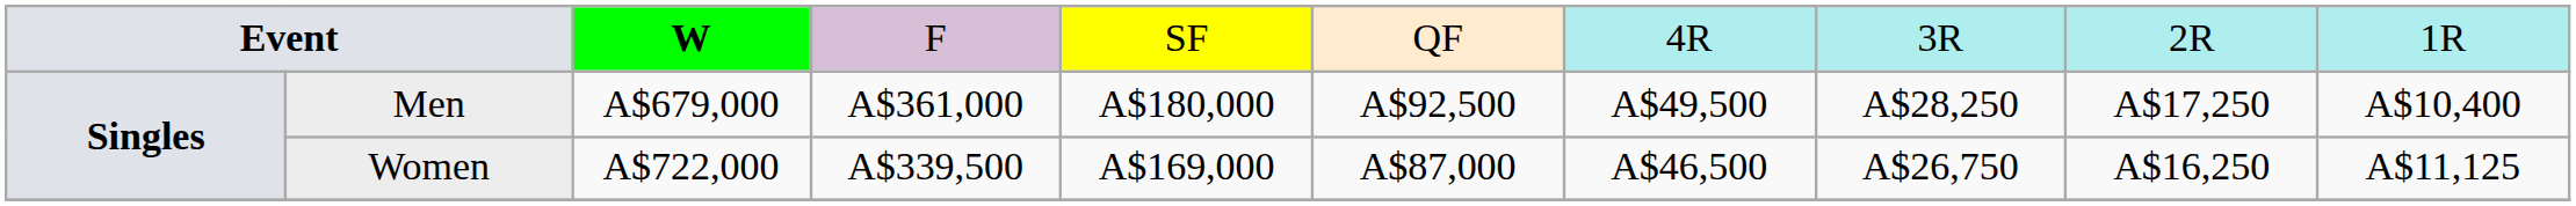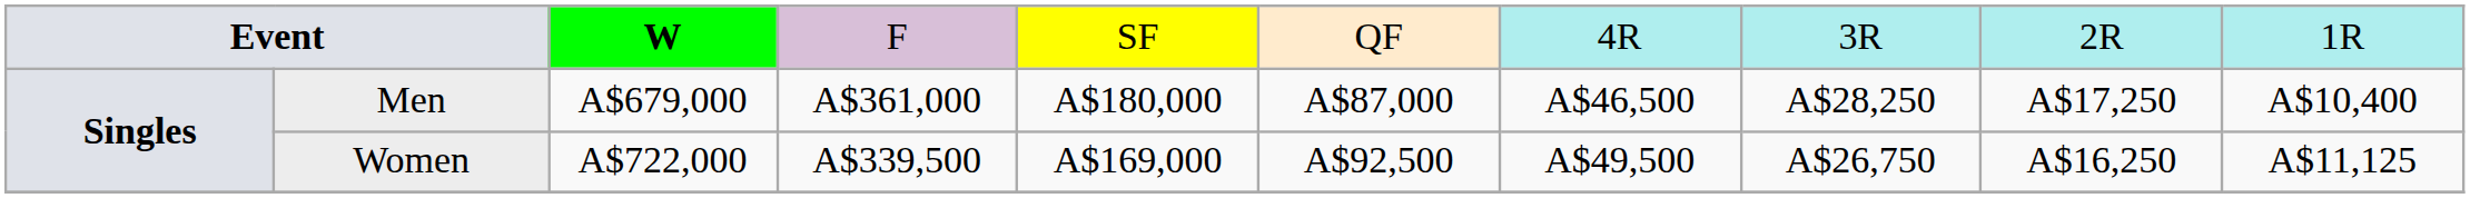Men | column 6: A$92,500 -> A$87,000
Men | column 7: A$49,500 -> A$46,500
Women | column 6: A$87,000 -> A$92,500
Women | column 7: A$46,500 -> A$49,500
